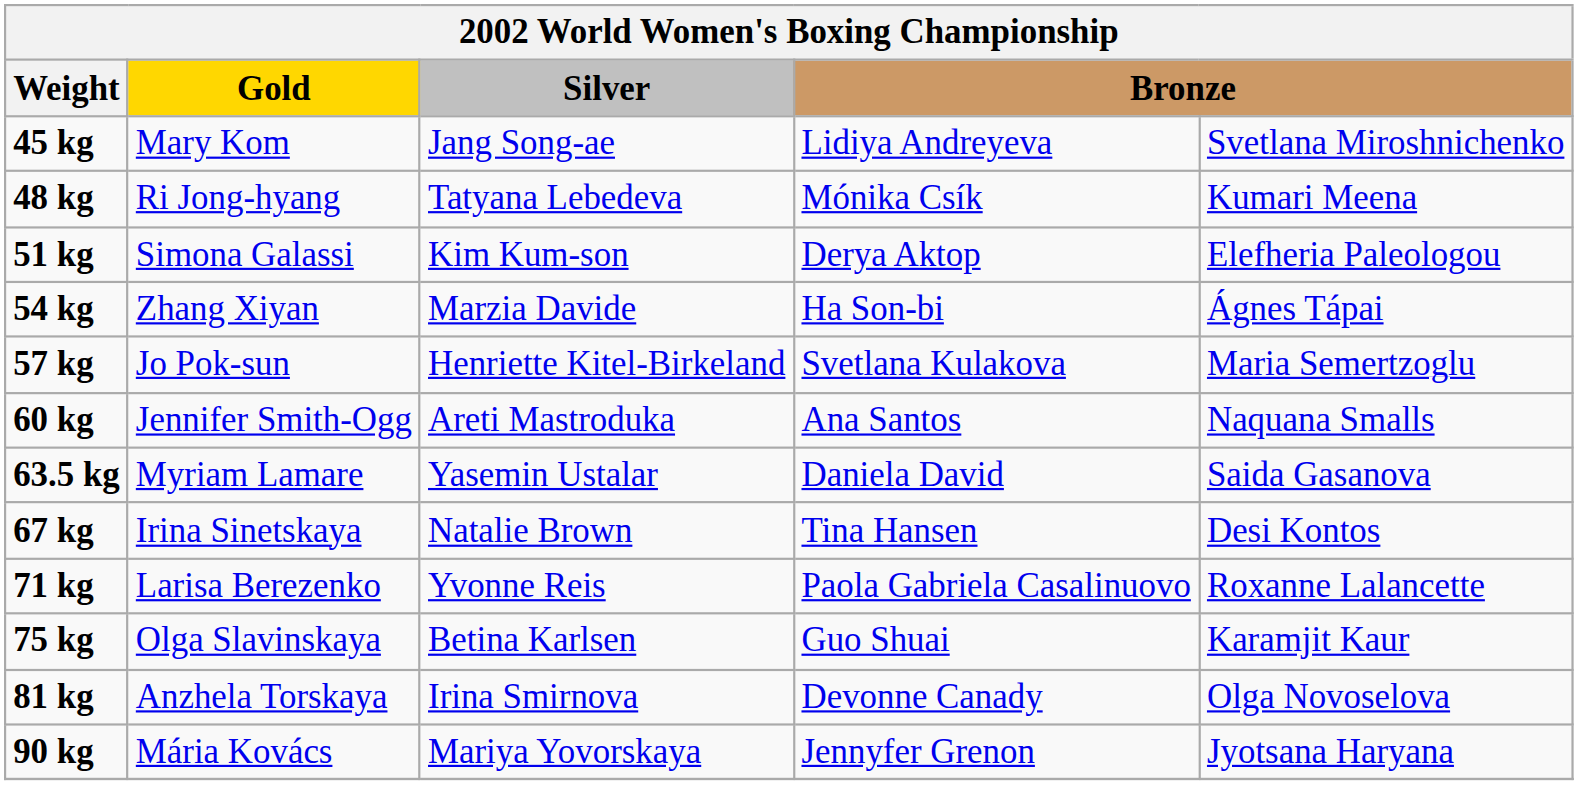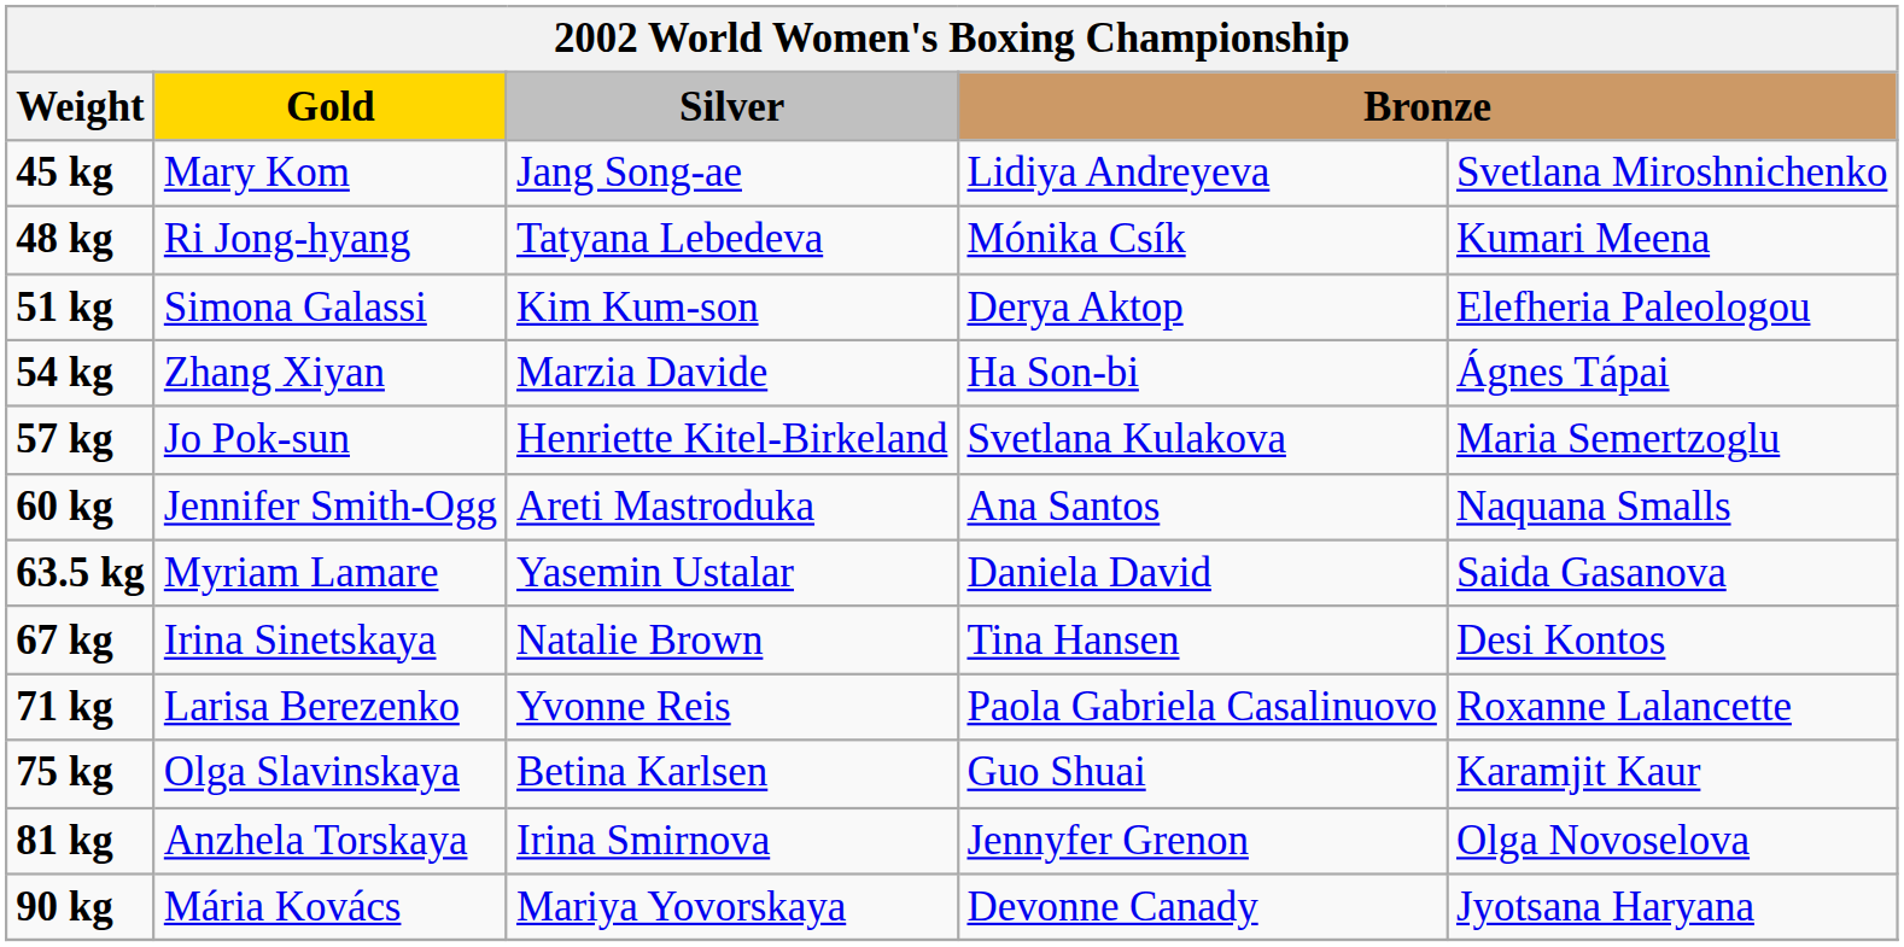81 kg | column 4: Devonne Canady -> Jennyfer Grenon
90 kg | column 4: Jennyfer Grenon -> Devonne Canady
